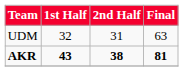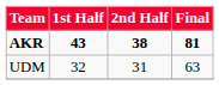rows swapped: UDM <-> AKR
